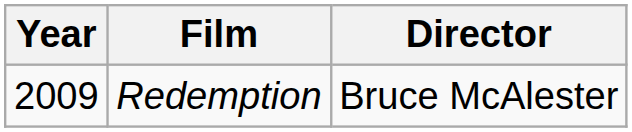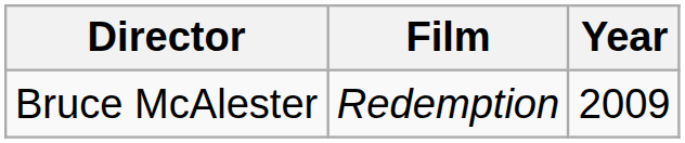columns swapped: Year <-> Director
